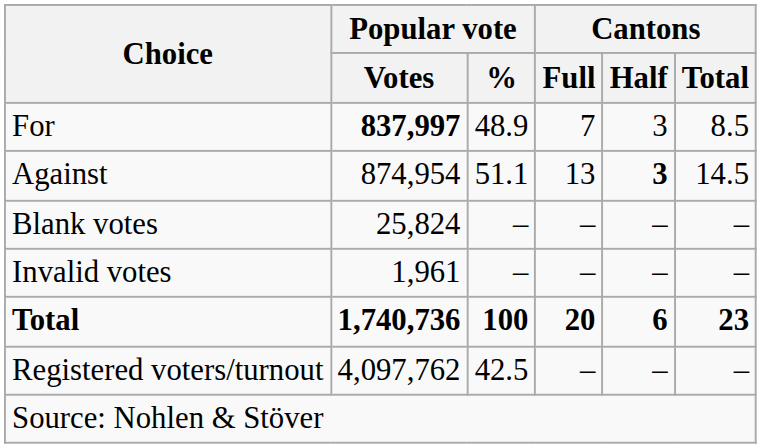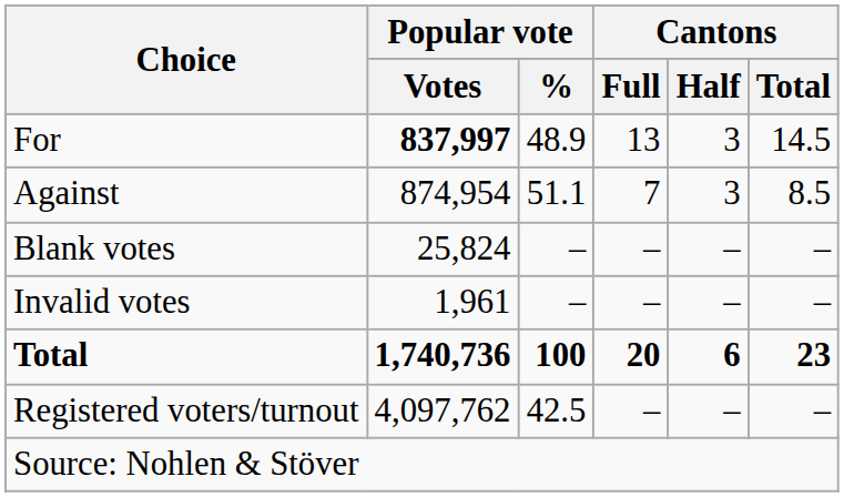For | Cantons / Full: 7 -> 13
For | Cantons / Total: 8.5 -> 14.5
Against | Cantons / Full: 13 -> 7
Against | Cantons / Half: bold -> normal
Against | Cantons / Total: 14.5 -> 8.5
